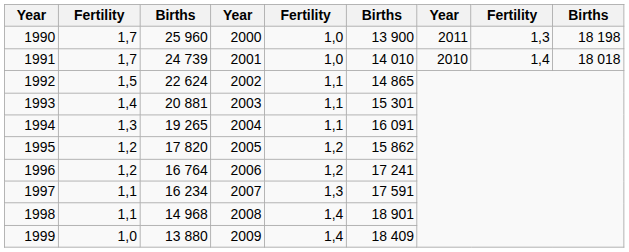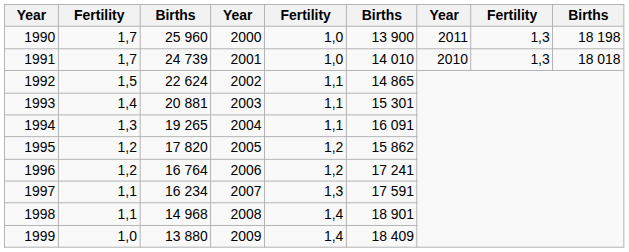1991 | column 8: 1,4 -> 1,3
